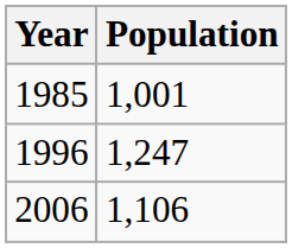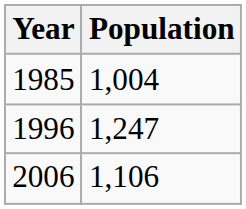1985 | Population: 1,001 -> 1,004
